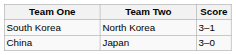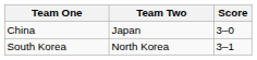rows swapped: South Korea <-> China
